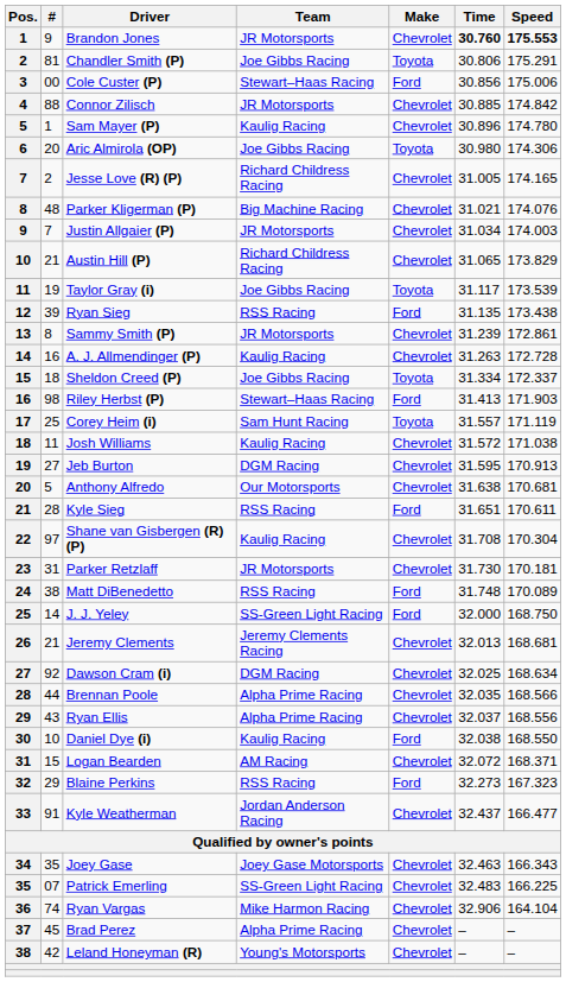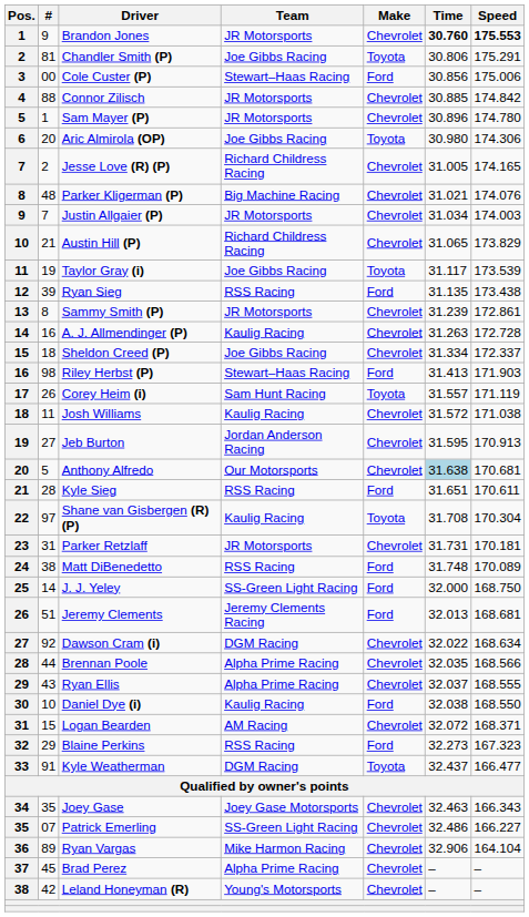Sam Mayer (P) | Team: Kaulig Racing -> JR Motorsports
Sheldon Creed (P) | Make: Toyota -> Chevrolet
Corey Heim (i) | #: 25 -> 26
Jeb Burton | Team: DGM Racing -> Jordan Anderson Racing
Anthony Alfredo | Time: no background -> lightblue background
Shane van Gisbergen (R) (P) | Make: Chevrolet -> Toyota
Parker Retzlaff | Time: 31.730 -> 31.731
Jeremy Clements | #: 21 -> 51
Jeremy Clements | Make: Chevrolet -> Ford
Dawson Cram (i) | Time: 32.025 -> 32.022
Ryan Ellis | Speed: 168.556 -> 168.555
Kyle Weatherman | Team: Jordan Anderson Racing -> DGM Racing
Kyle Weatherman | Make: Chevrolet -> Toyota
Patrick Emerling | Time: 32.483 -> 32.486
Patrick Emerling | Speed: 166.225 -> 166.227
Ryan Vargas | #: 74 -> 89
